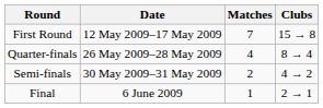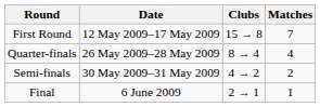columns swapped: Matches <-> Clubs
